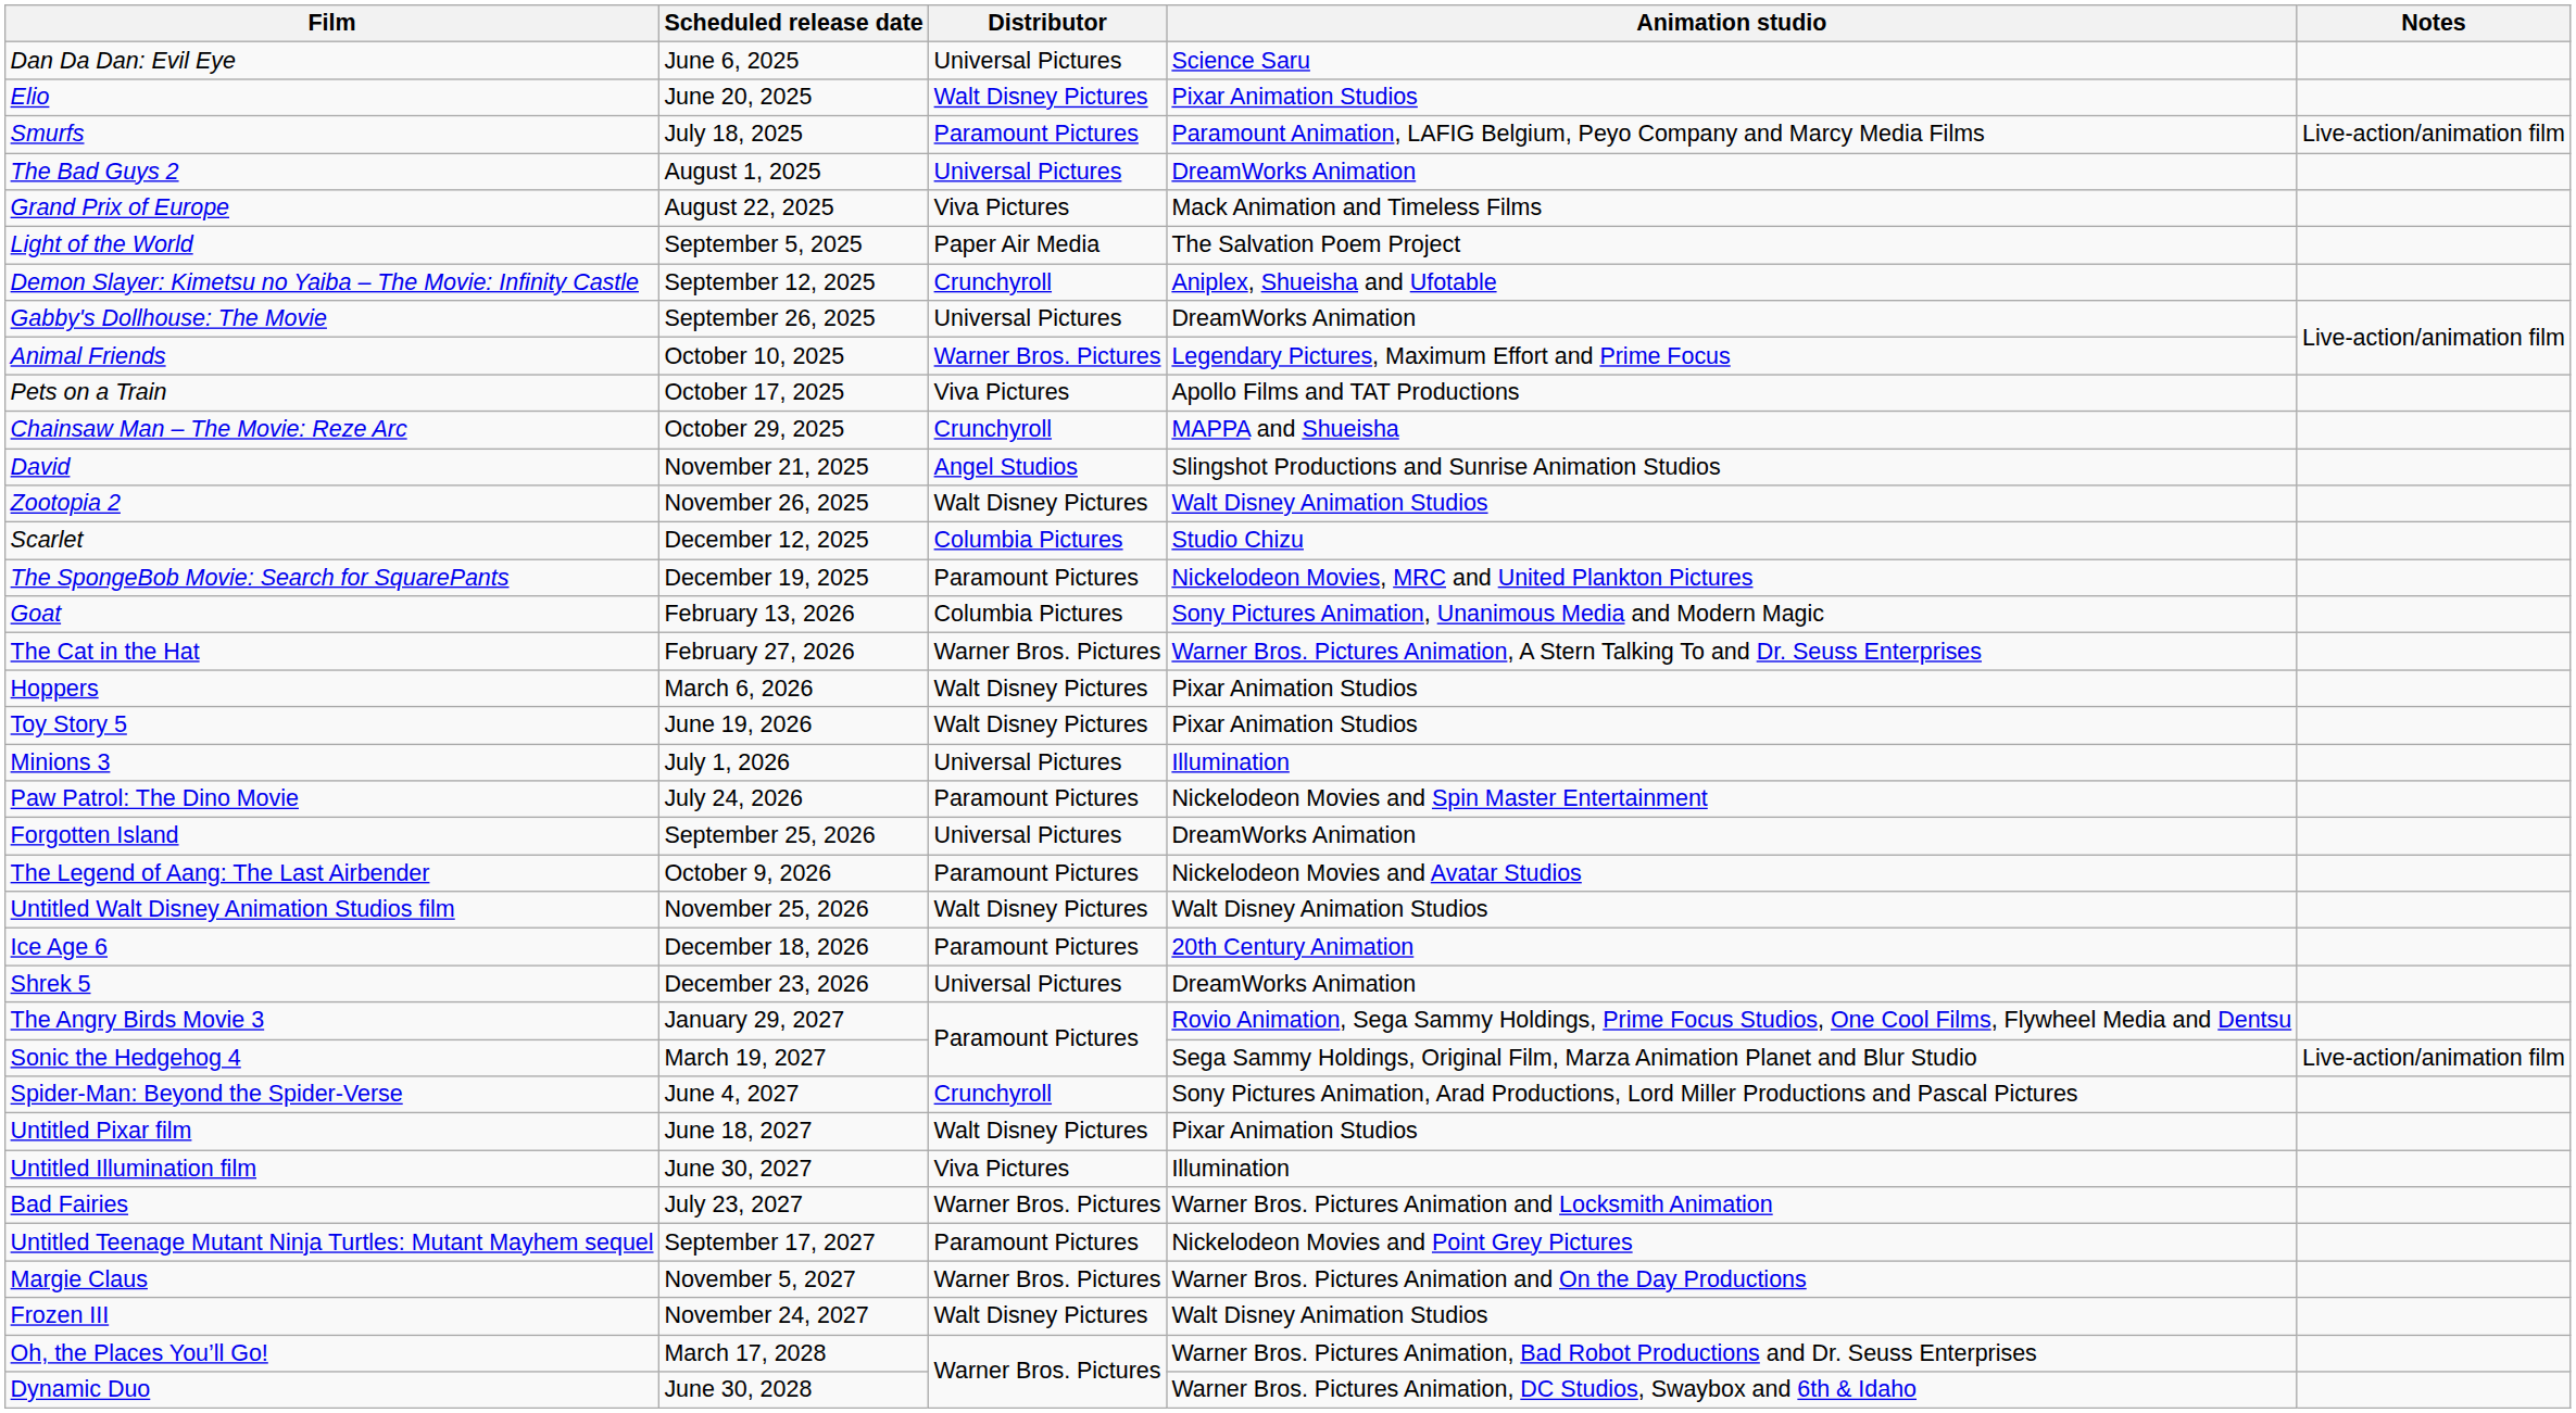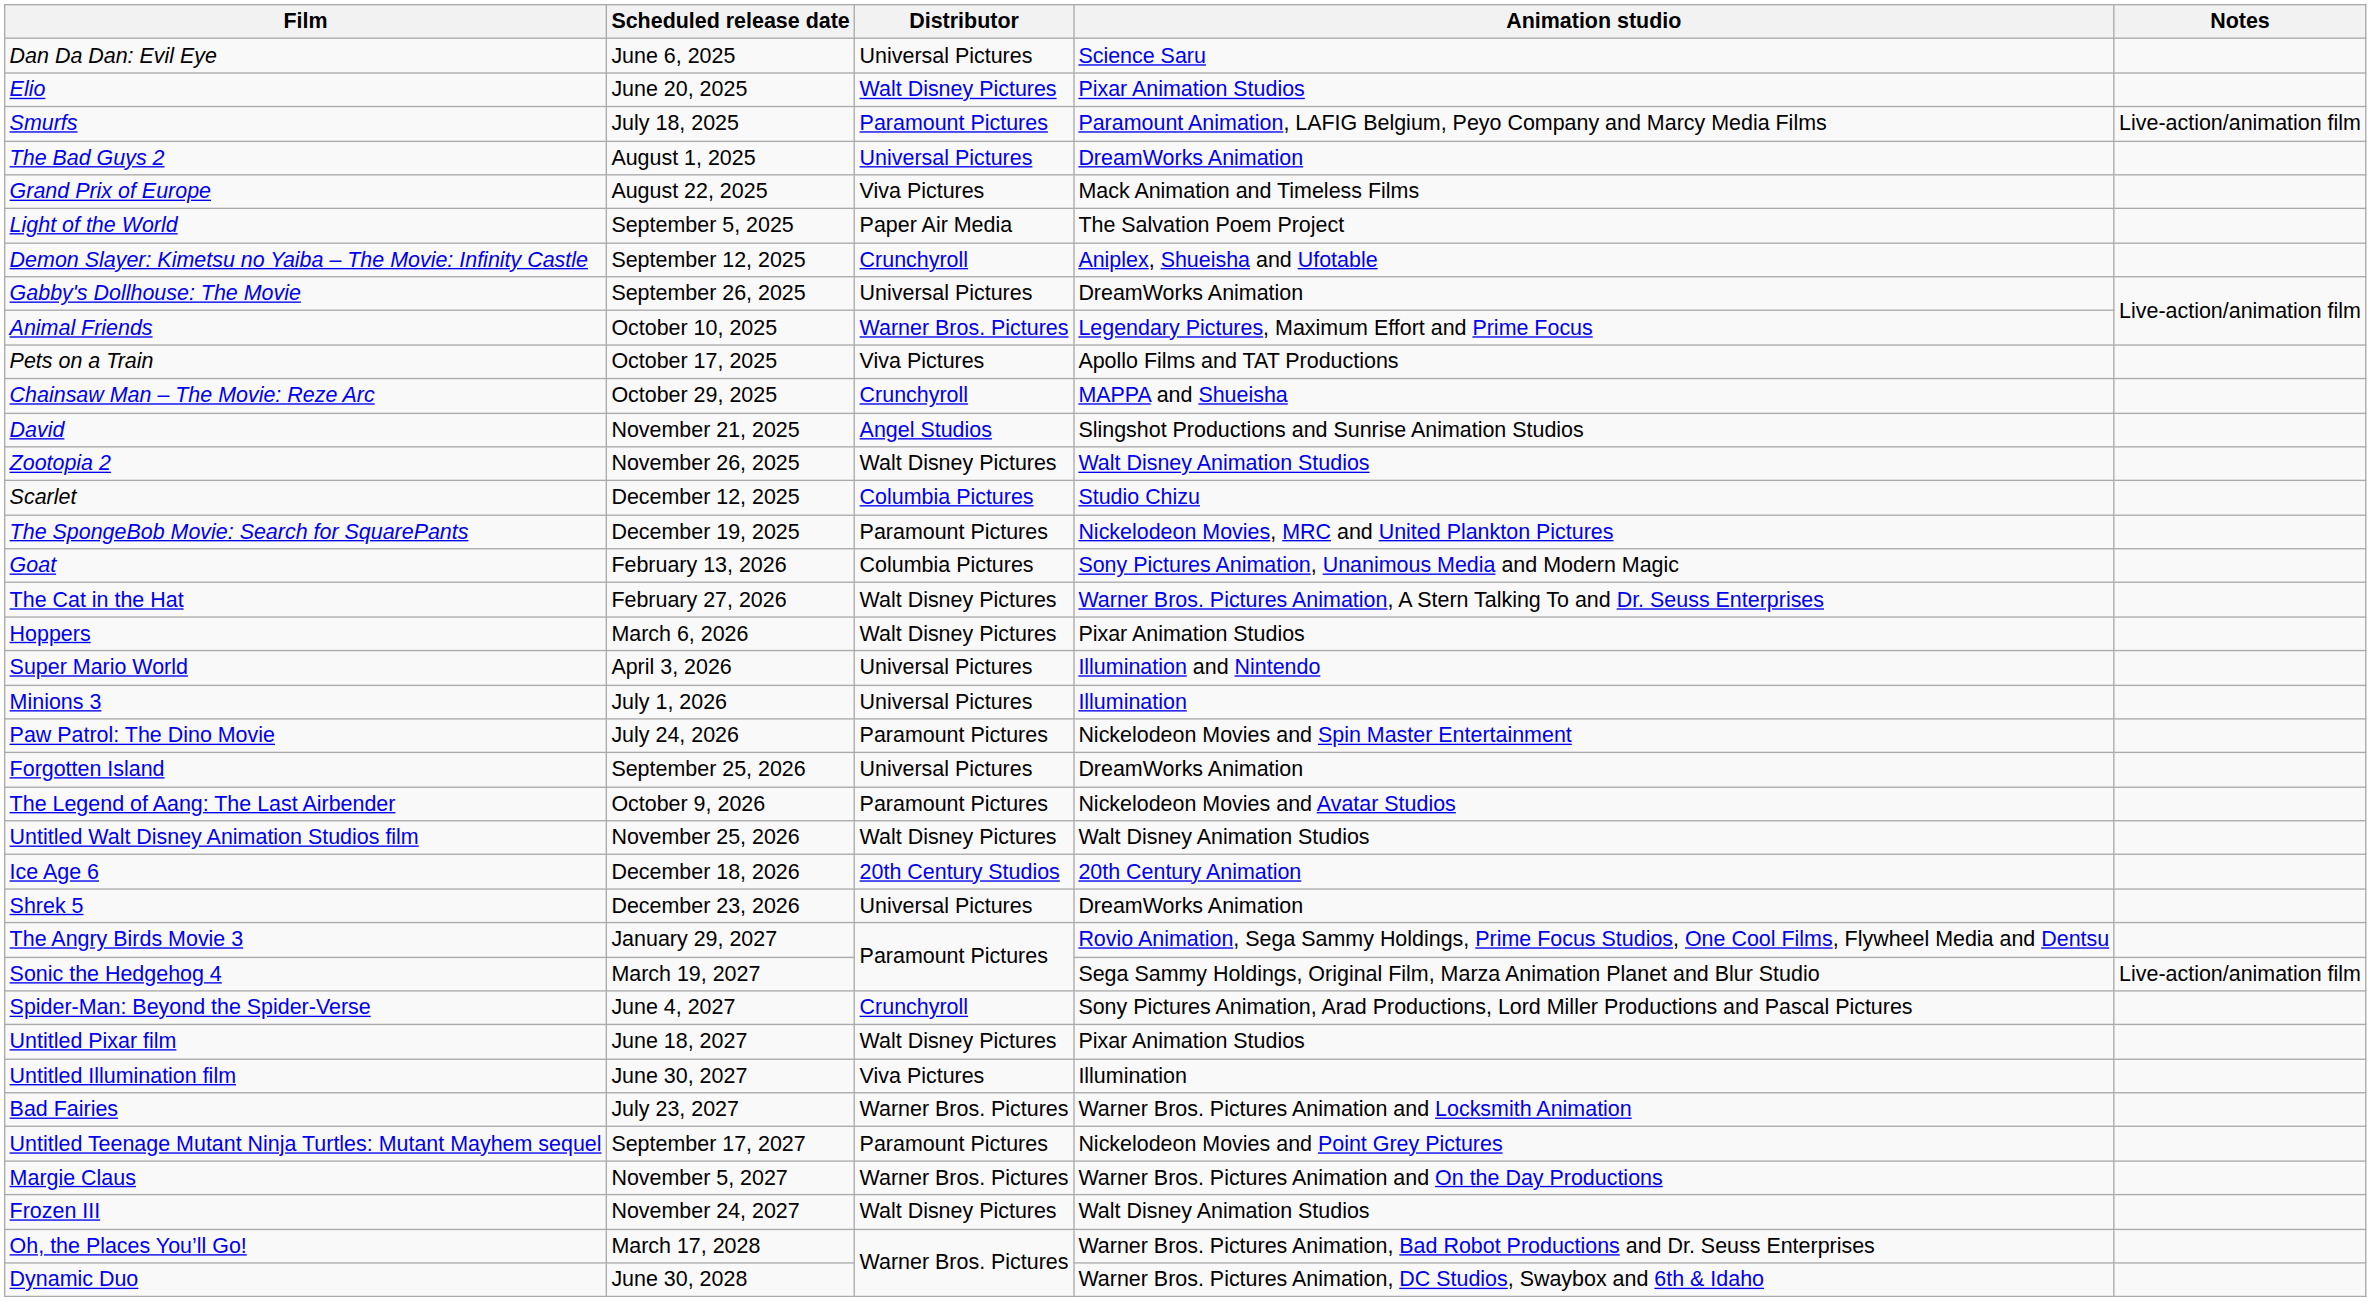The Cat in the Hat | Distributor: Warner Bros. Pictures -> Walt Disney Pictures
+ row: Super Mario World | April 3, 2026 | Universal Pictures | Illumination and Nintendo
- row: Toy Story 5 | June 19, 2026 | Walt Disney Pictures | Pixar Animation Studios
Ice Age 6 | Distributor: Paramount Pictures -> 20th Century Studios
